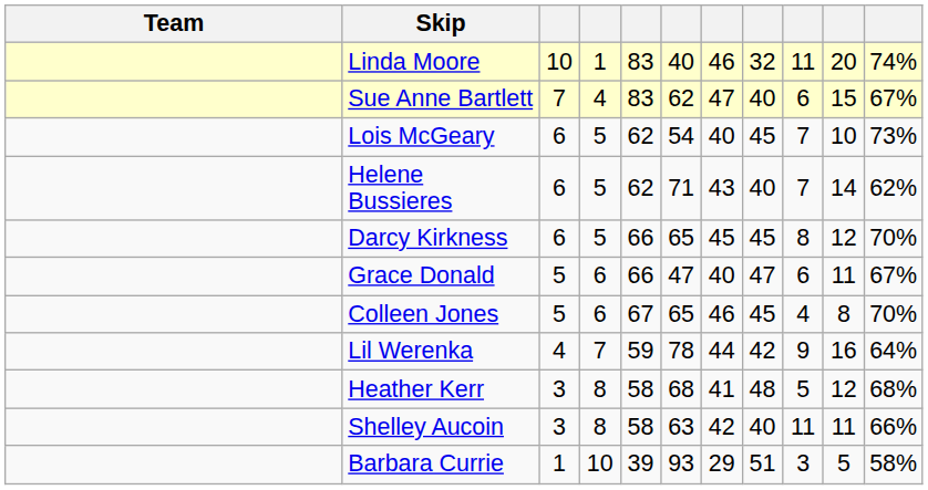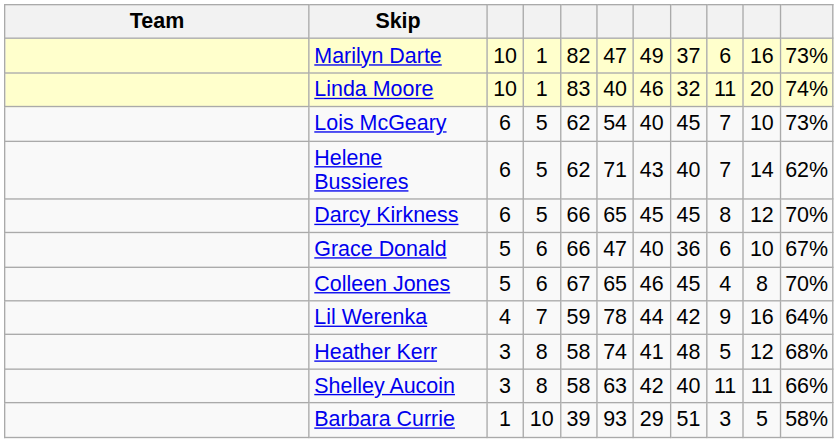+ row: Marilyn Darte | 10 | 1 | 82 | 47 | 49 | 37 | 6 | 16 | 73%
- row: Sue Anne Bartlett | 7 | 4 | 83 | 62 | 47 | 40 | 6 | 15 | 67%
Grace Donald | column 8: 47 -> 36
Grace Donald | column 10: 11 -> 10
Heather Kerr | column 6: 68 -> 74
